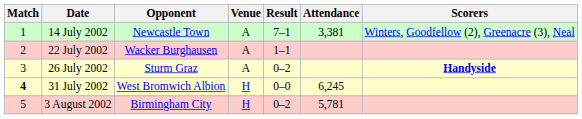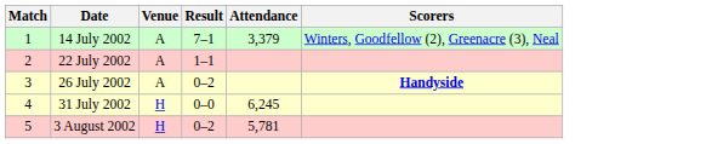- column: Opponent | Newcastle Town | Wacker Burghausen | Sturm Graz | West Bromwich Albion | Birmingham City
14 July 2002 | Attendance: 3,381 -> 3,379
31 July 2002 | Match: bold -> normal
